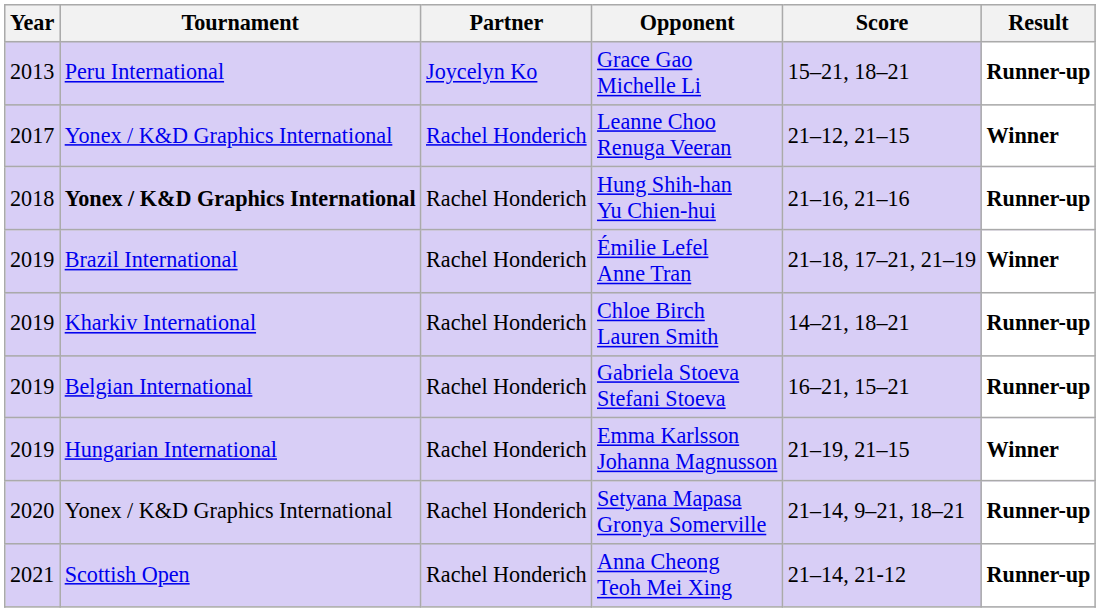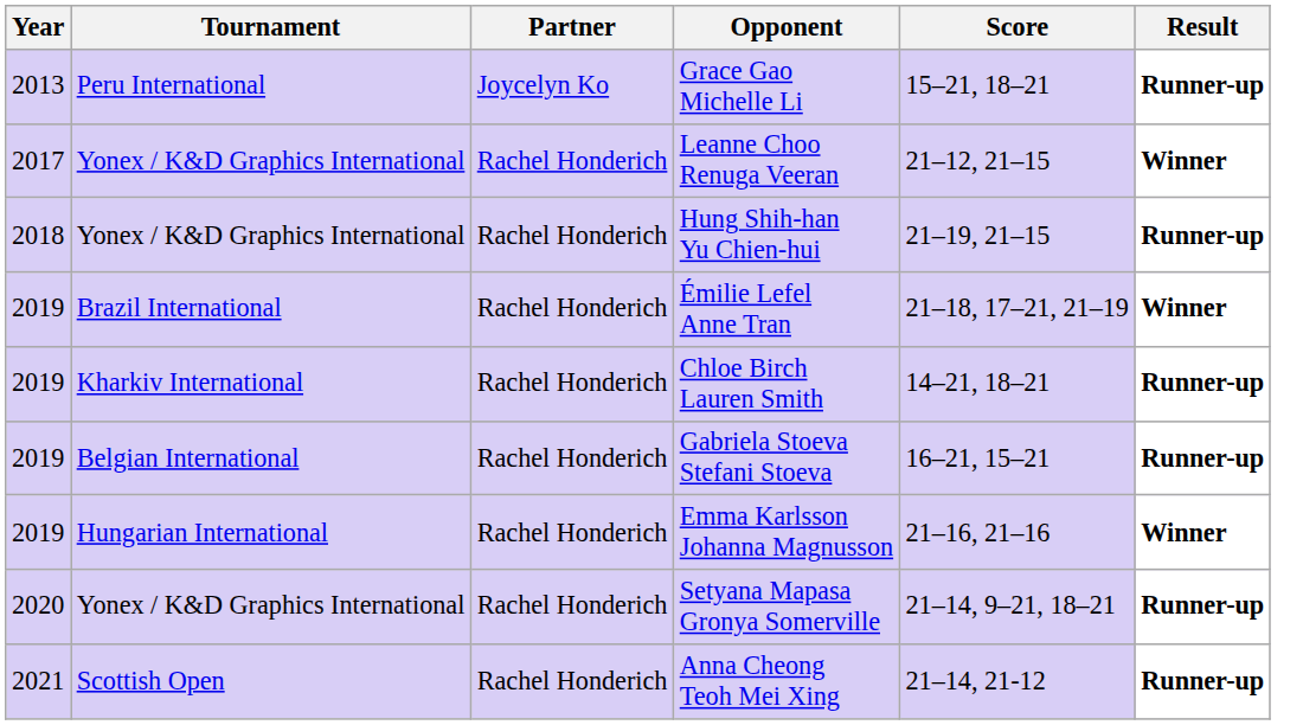Hung Shih-han Yu Chien-hui | Tournament: bold -> normal
Hung Shih-han Yu Chien-hui | Score: 21–16, 21–16 -> 21–19, 21–15
Emma Karlsson Johanna Magnusson | Score: 21–19, 21–15 -> 21–16, 21–16
